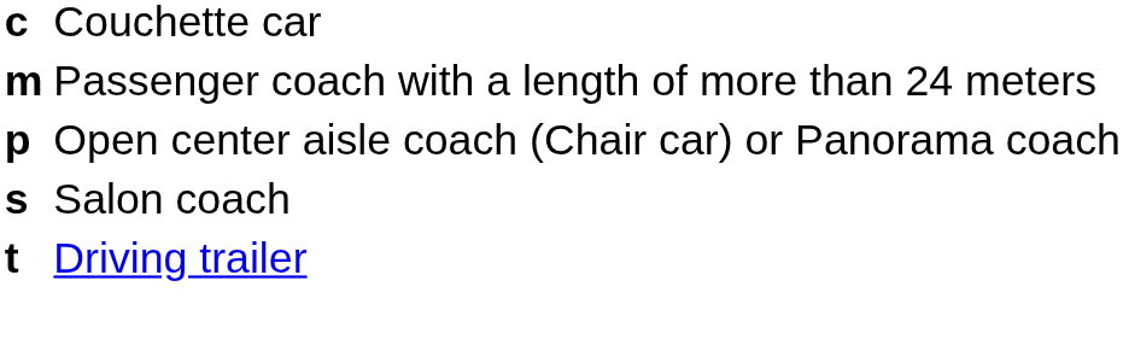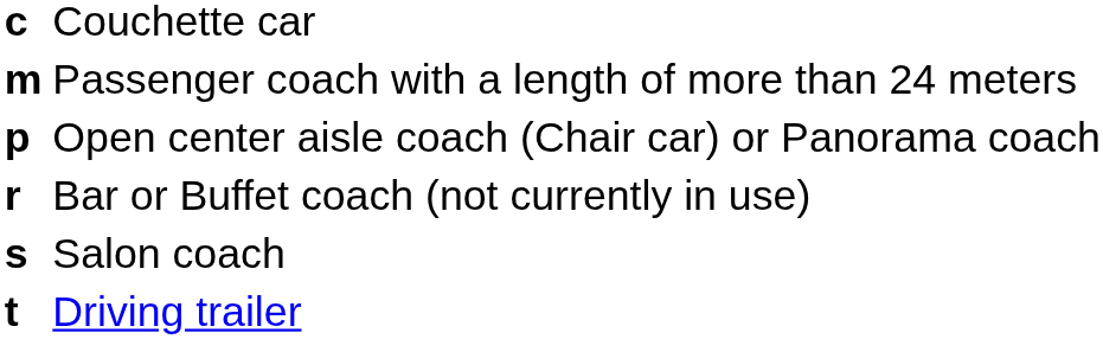+ row: r | Bar or Buffet coach (not currently in use)
